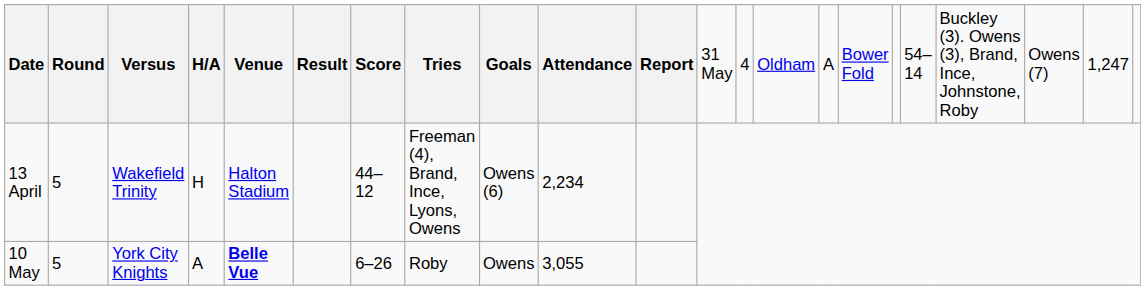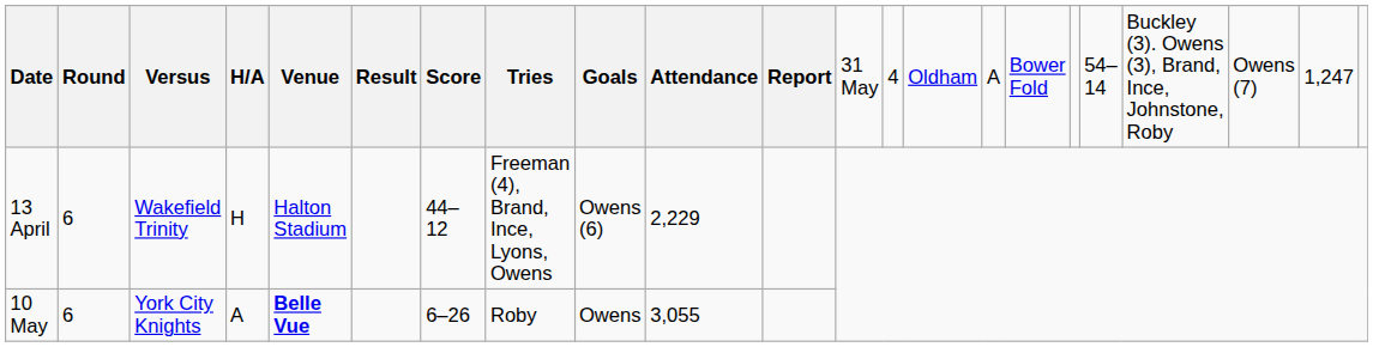13 April | column 2: 5 -> 6
13 April | column 10: 2,234 -> 2,229
10 May | column 2: 5 -> 6
